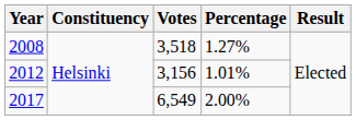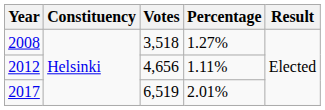2012 | Votes: 3,156 -> 4,656
2012 | Percentage: 1.01% -> 1.11%
2017 | Votes: 6,549 -> 6,519
2017 | Percentage: 2.00% -> 2.01%
